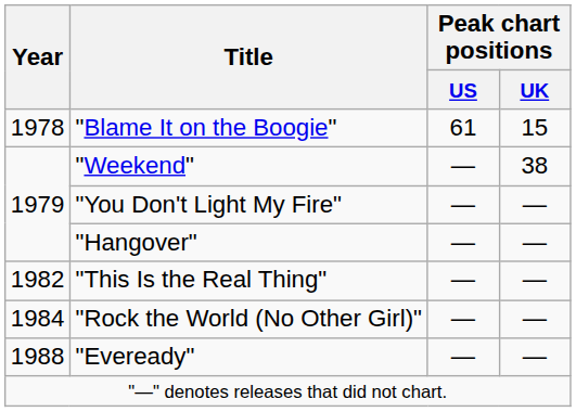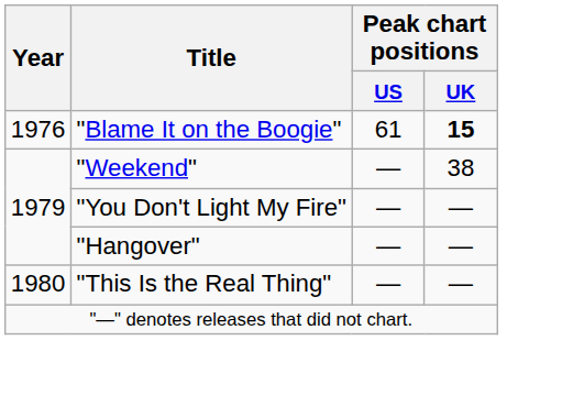"Blame It on the Boogie" | Year: 1978 -> 1976
"Blame It on the Boogie" | Peak chart positions / UK: normal -> bold
"This Is the Real Thing" | Year: 1982 -> 1980
- row: 1984 | "Rock the World (No Other Girl)" | ― | ―
- row: 1988 | "Eveready" | ― | ―
